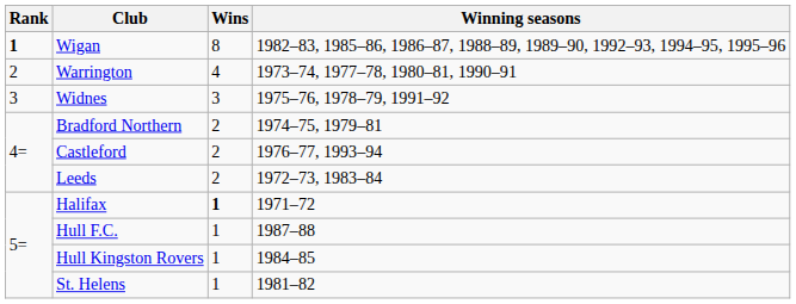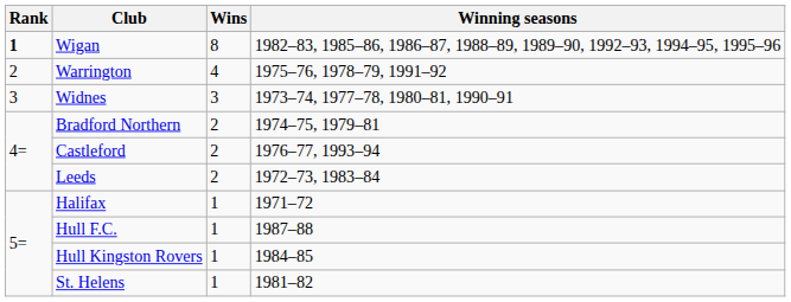Warrington | Winning seasons: 1973–74, 1977–78, 1980–81, 1990–91 -> 1975–76, 1978–79, 1991–92
Widnes | Winning seasons: 1975–76, 1978–79, 1991–92 -> 1973–74, 1977–78, 1980–81, 1990–91
Halifax | Wins: bold -> normal
